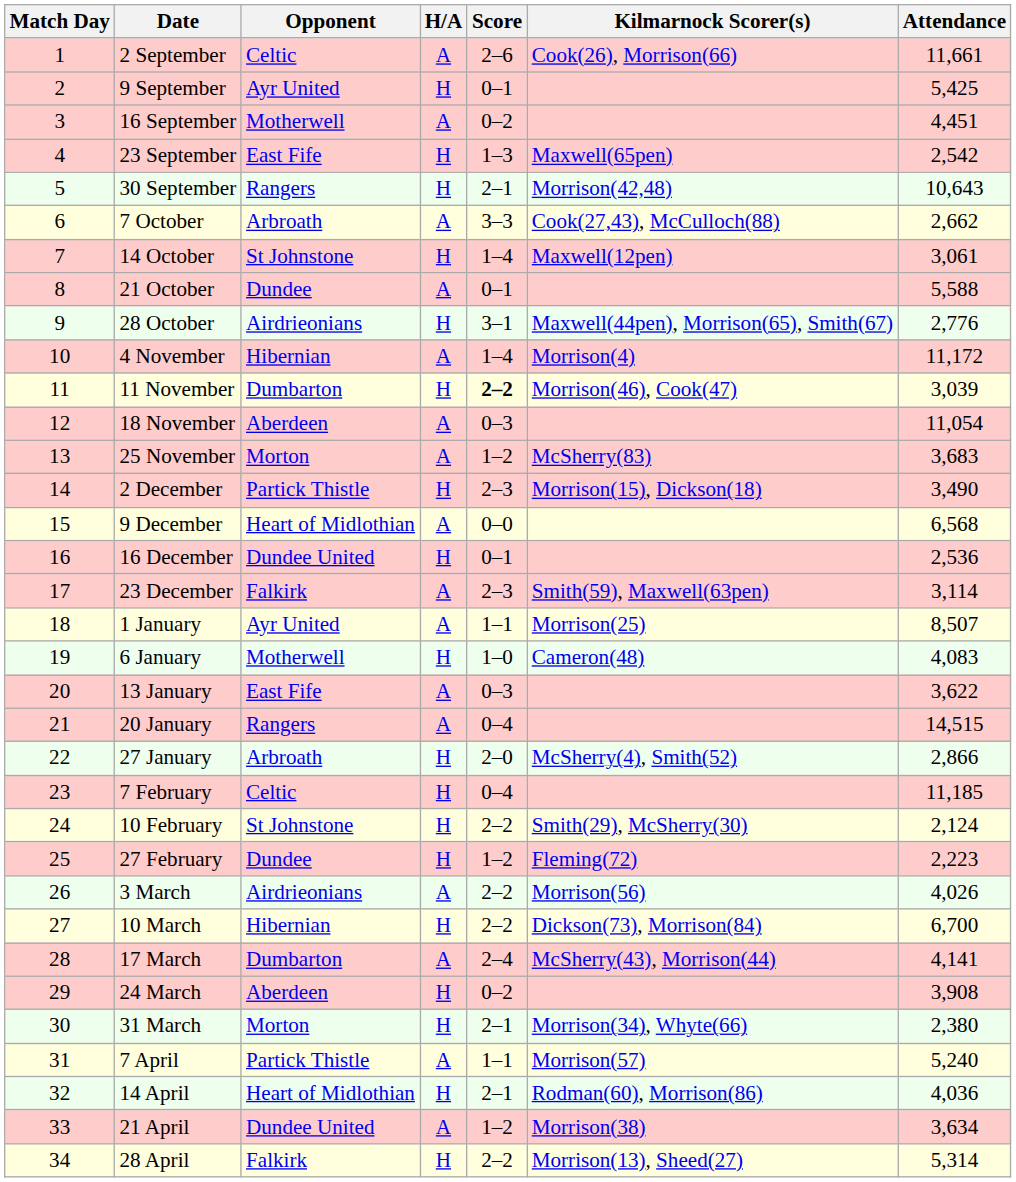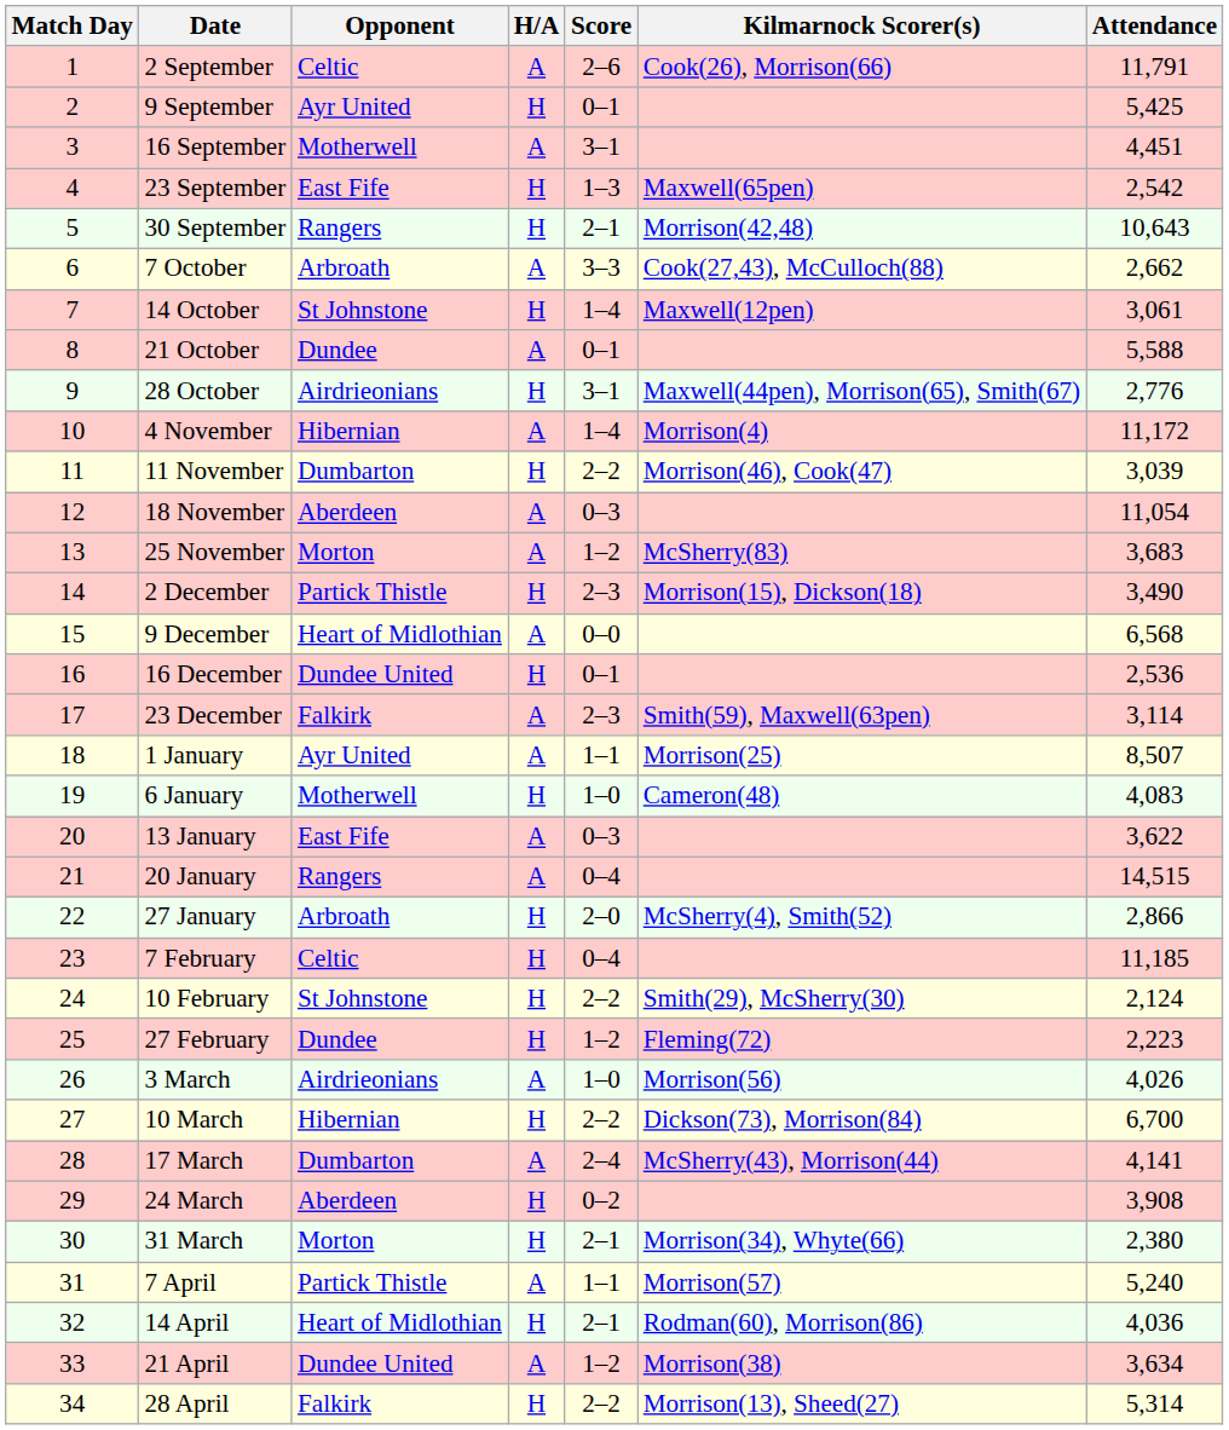2 September | Attendance: 11,661 -> 11,791
16 September | Score: 0–2 -> 3–1
11 November | Score: bold -> normal
3 March | Score: 2–2 -> 1–0
